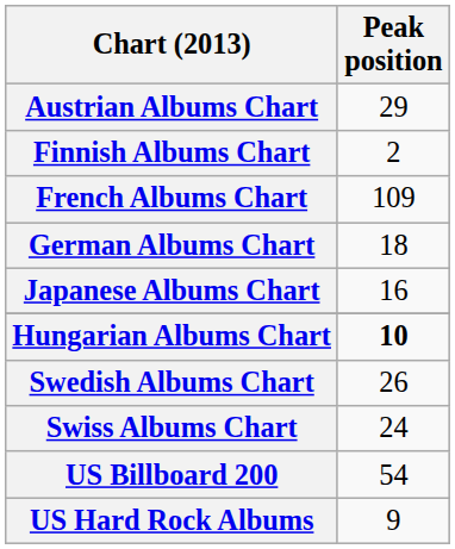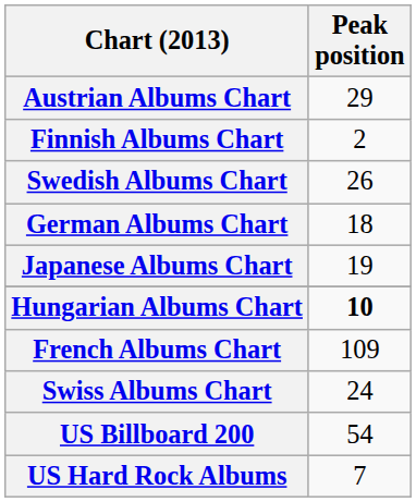rows swapped: French Albums Chart <-> Swedish Albums Chart
Japanese Albums Chart | Peak position: 16 -> 19
US Hard Rock Albums | Peak position: 9 -> 7
